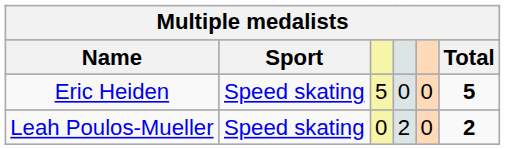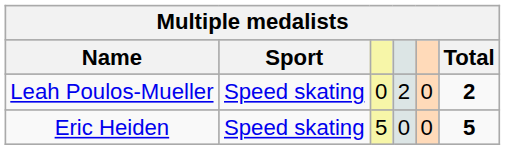rows swapped: Eric Heiden <-> Leah Poulos-Mueller
